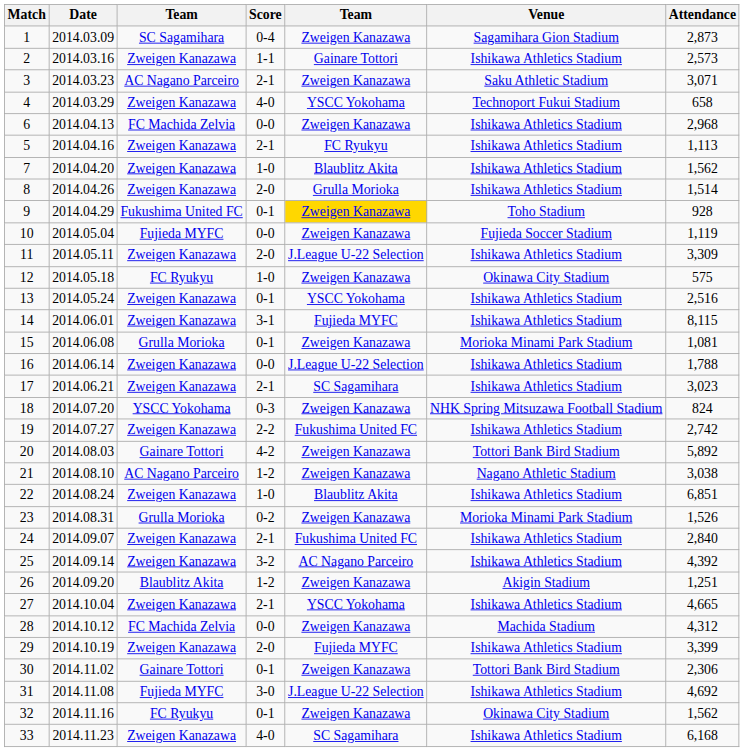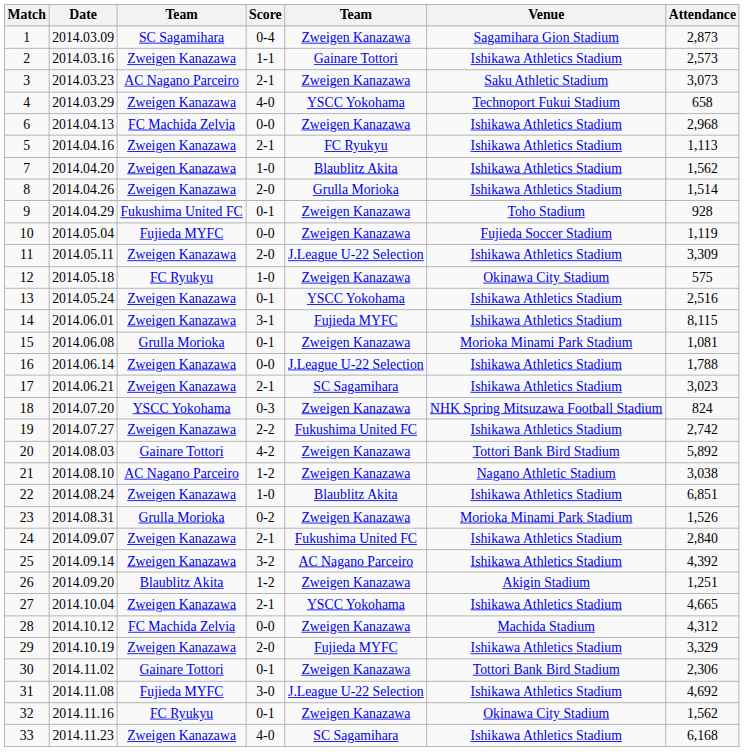3 | Attendance: 3,071 -> 3,073
9 | column 5: gold background -> no background
29 | Attendance: 3,399 -> 3,329
